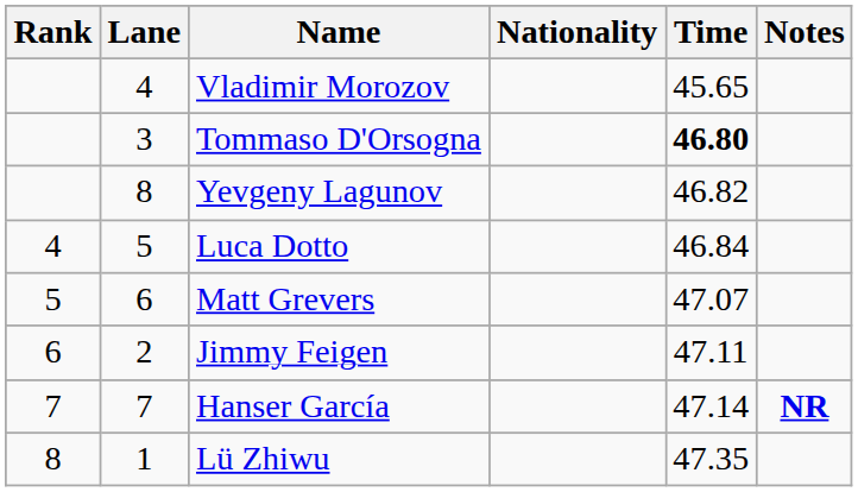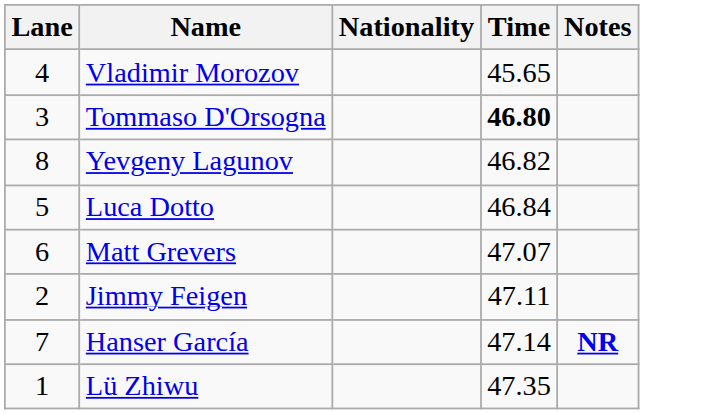- column: Rank | 4 | 5 | 6 | 7 | 8
